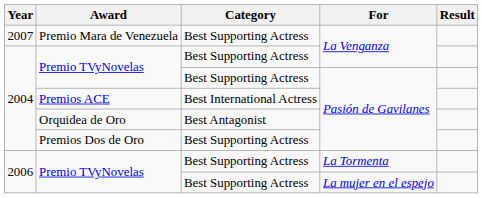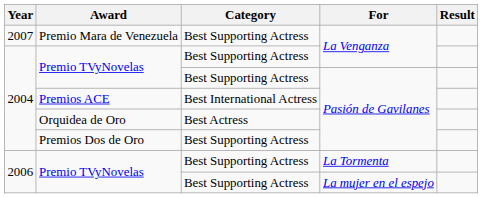Orquidea de Oro | Category: Best Antagonist -> Best Actress
